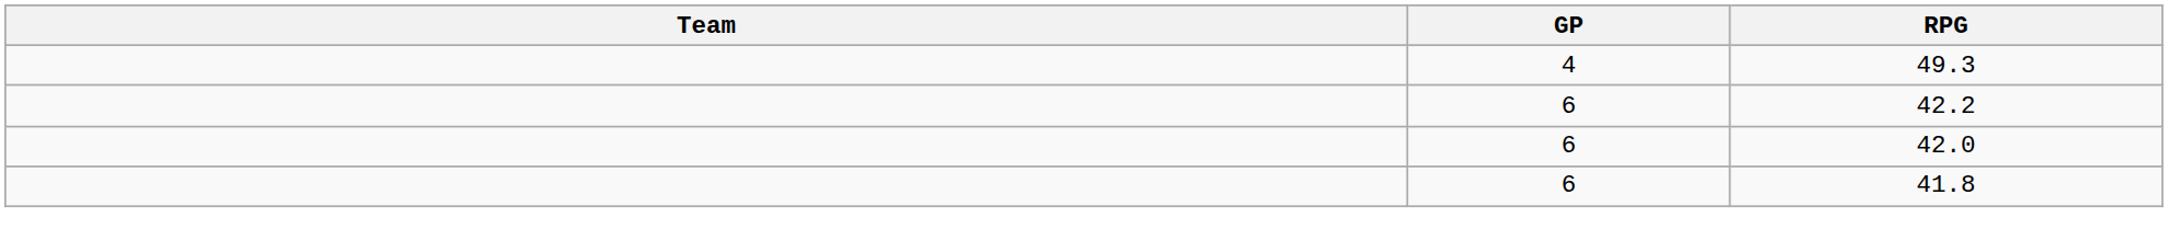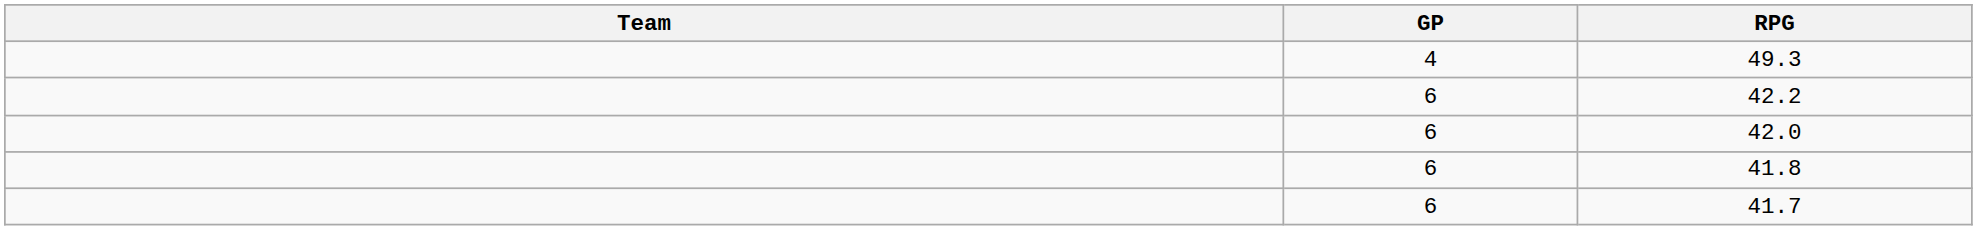+ row: 6 | 41.7
